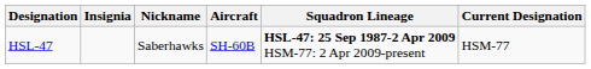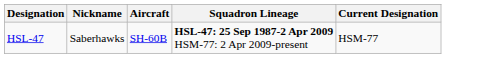- column: Insignia
